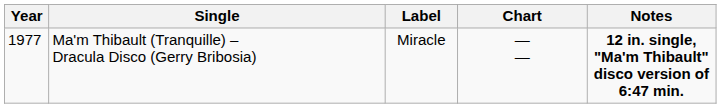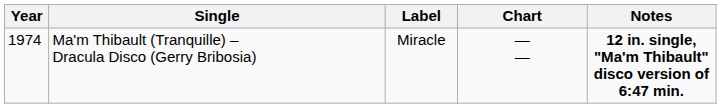Ma'm Thibault (Tranquille) – Dracula Disco (Gerry Bribosia) | Year: 1977 -> 1974
